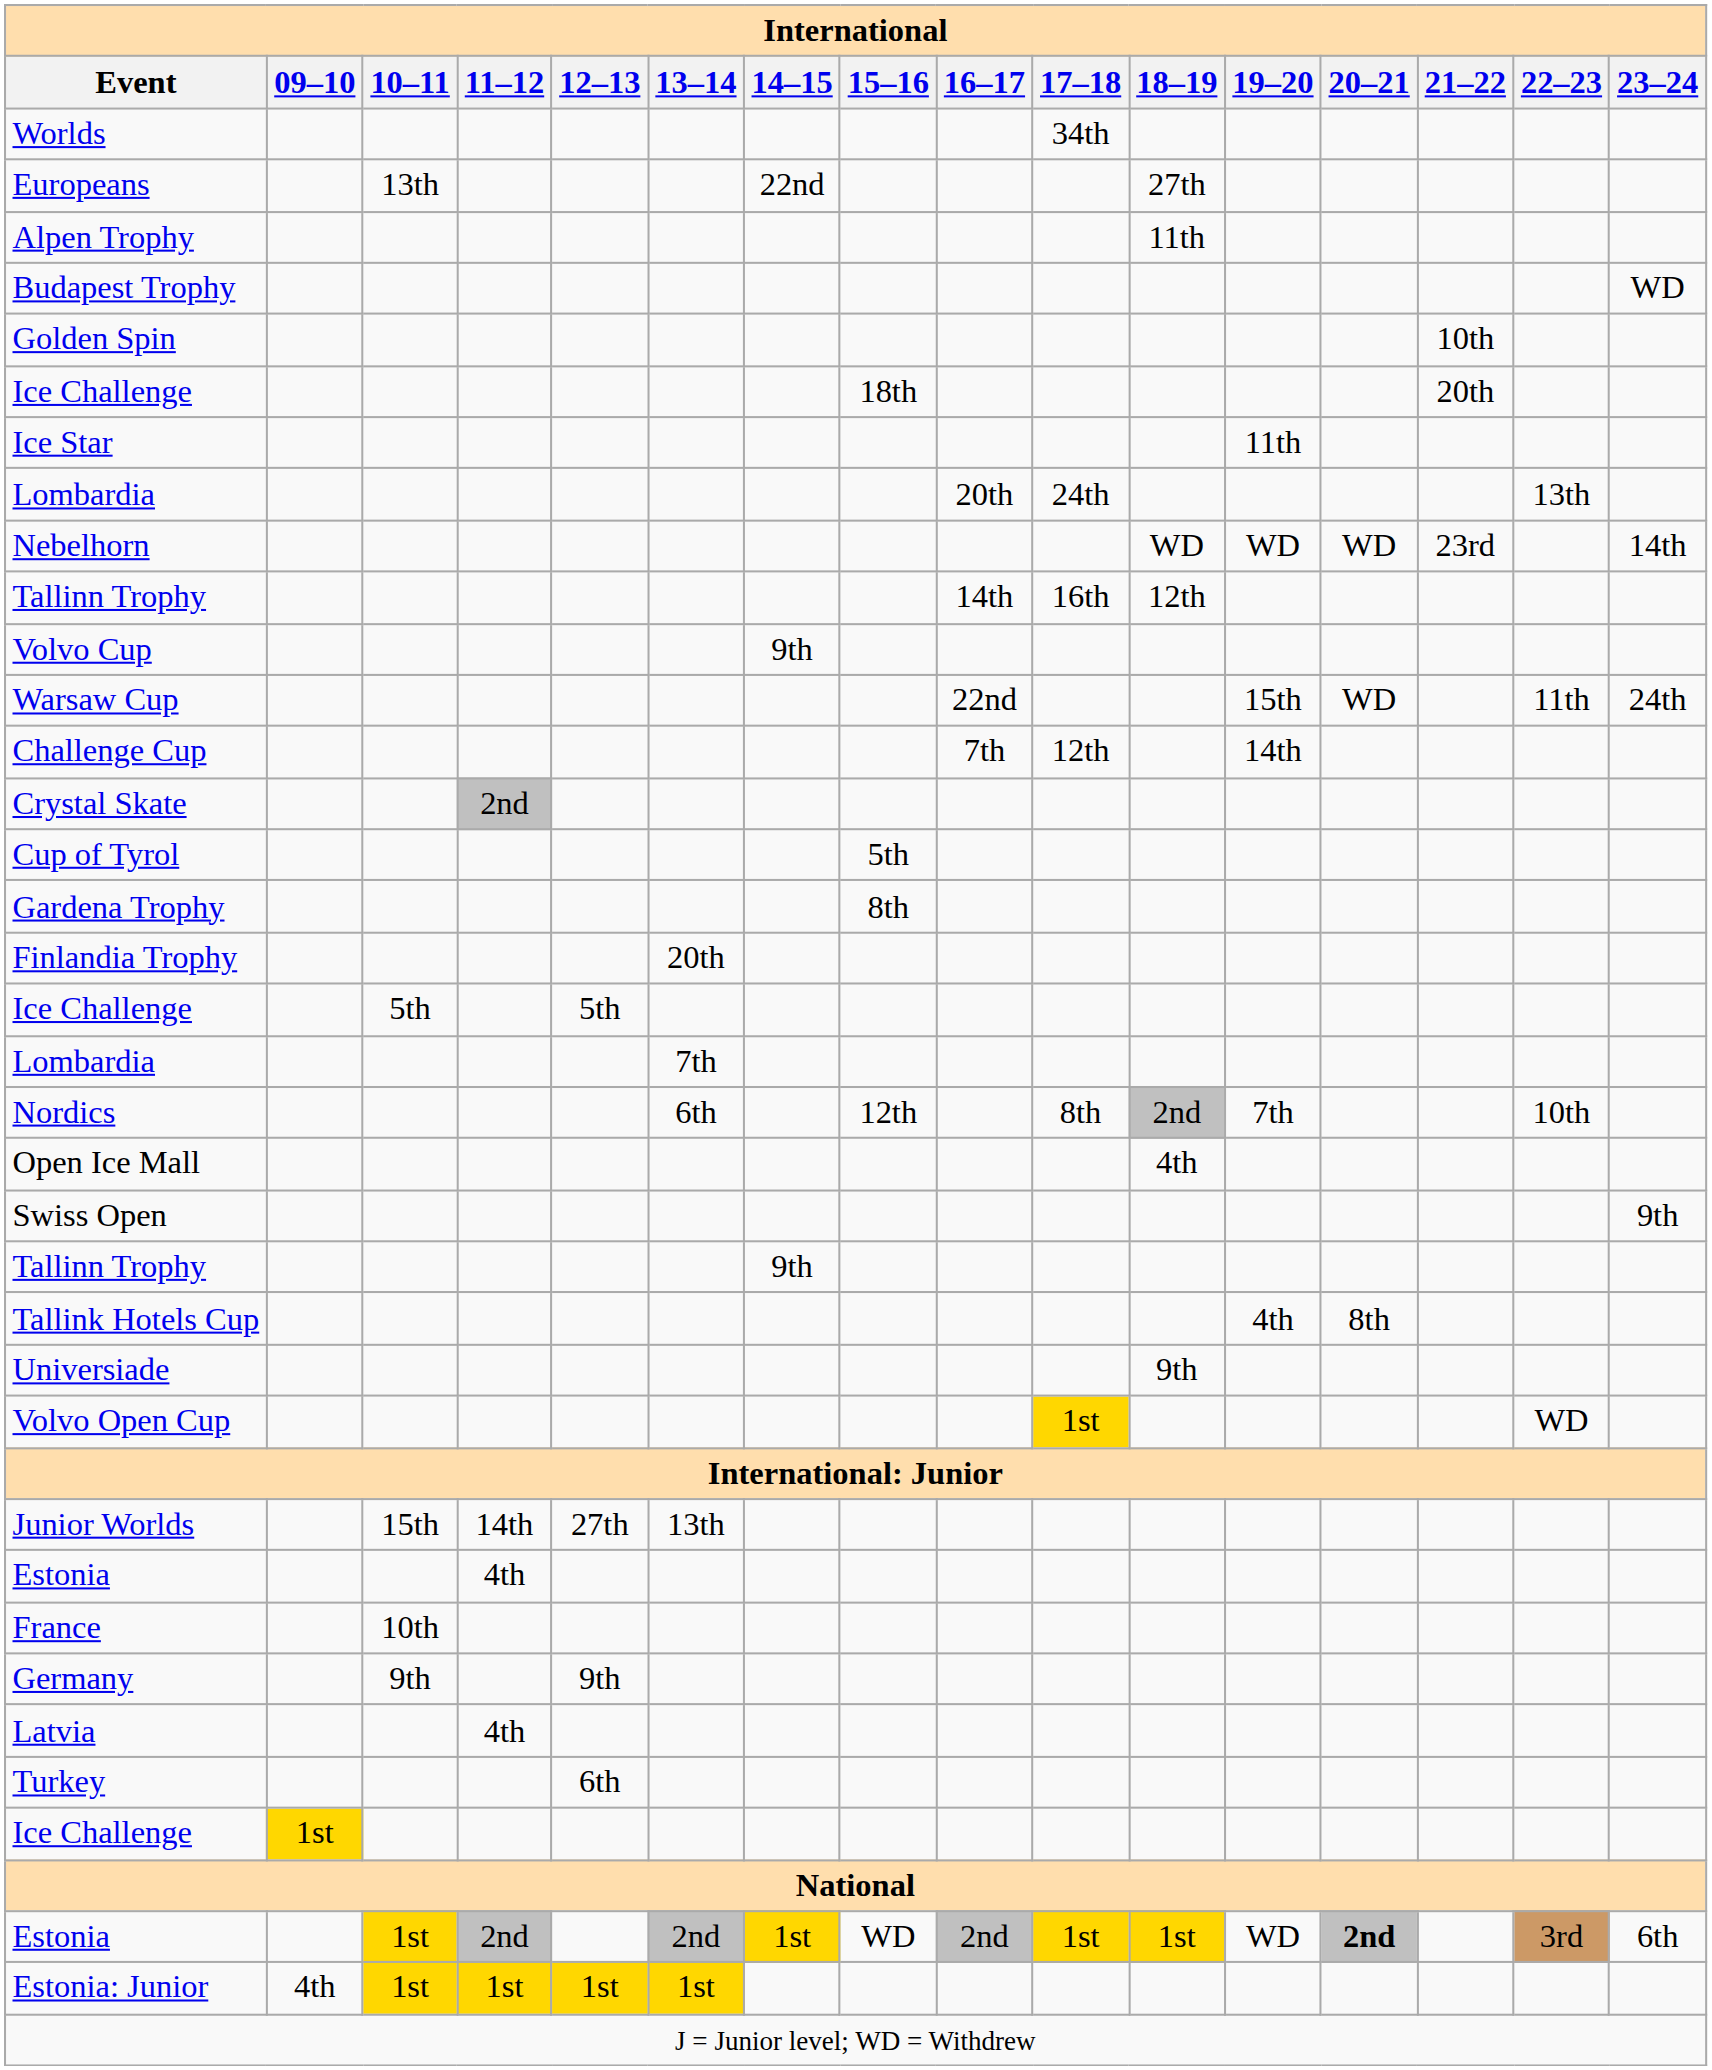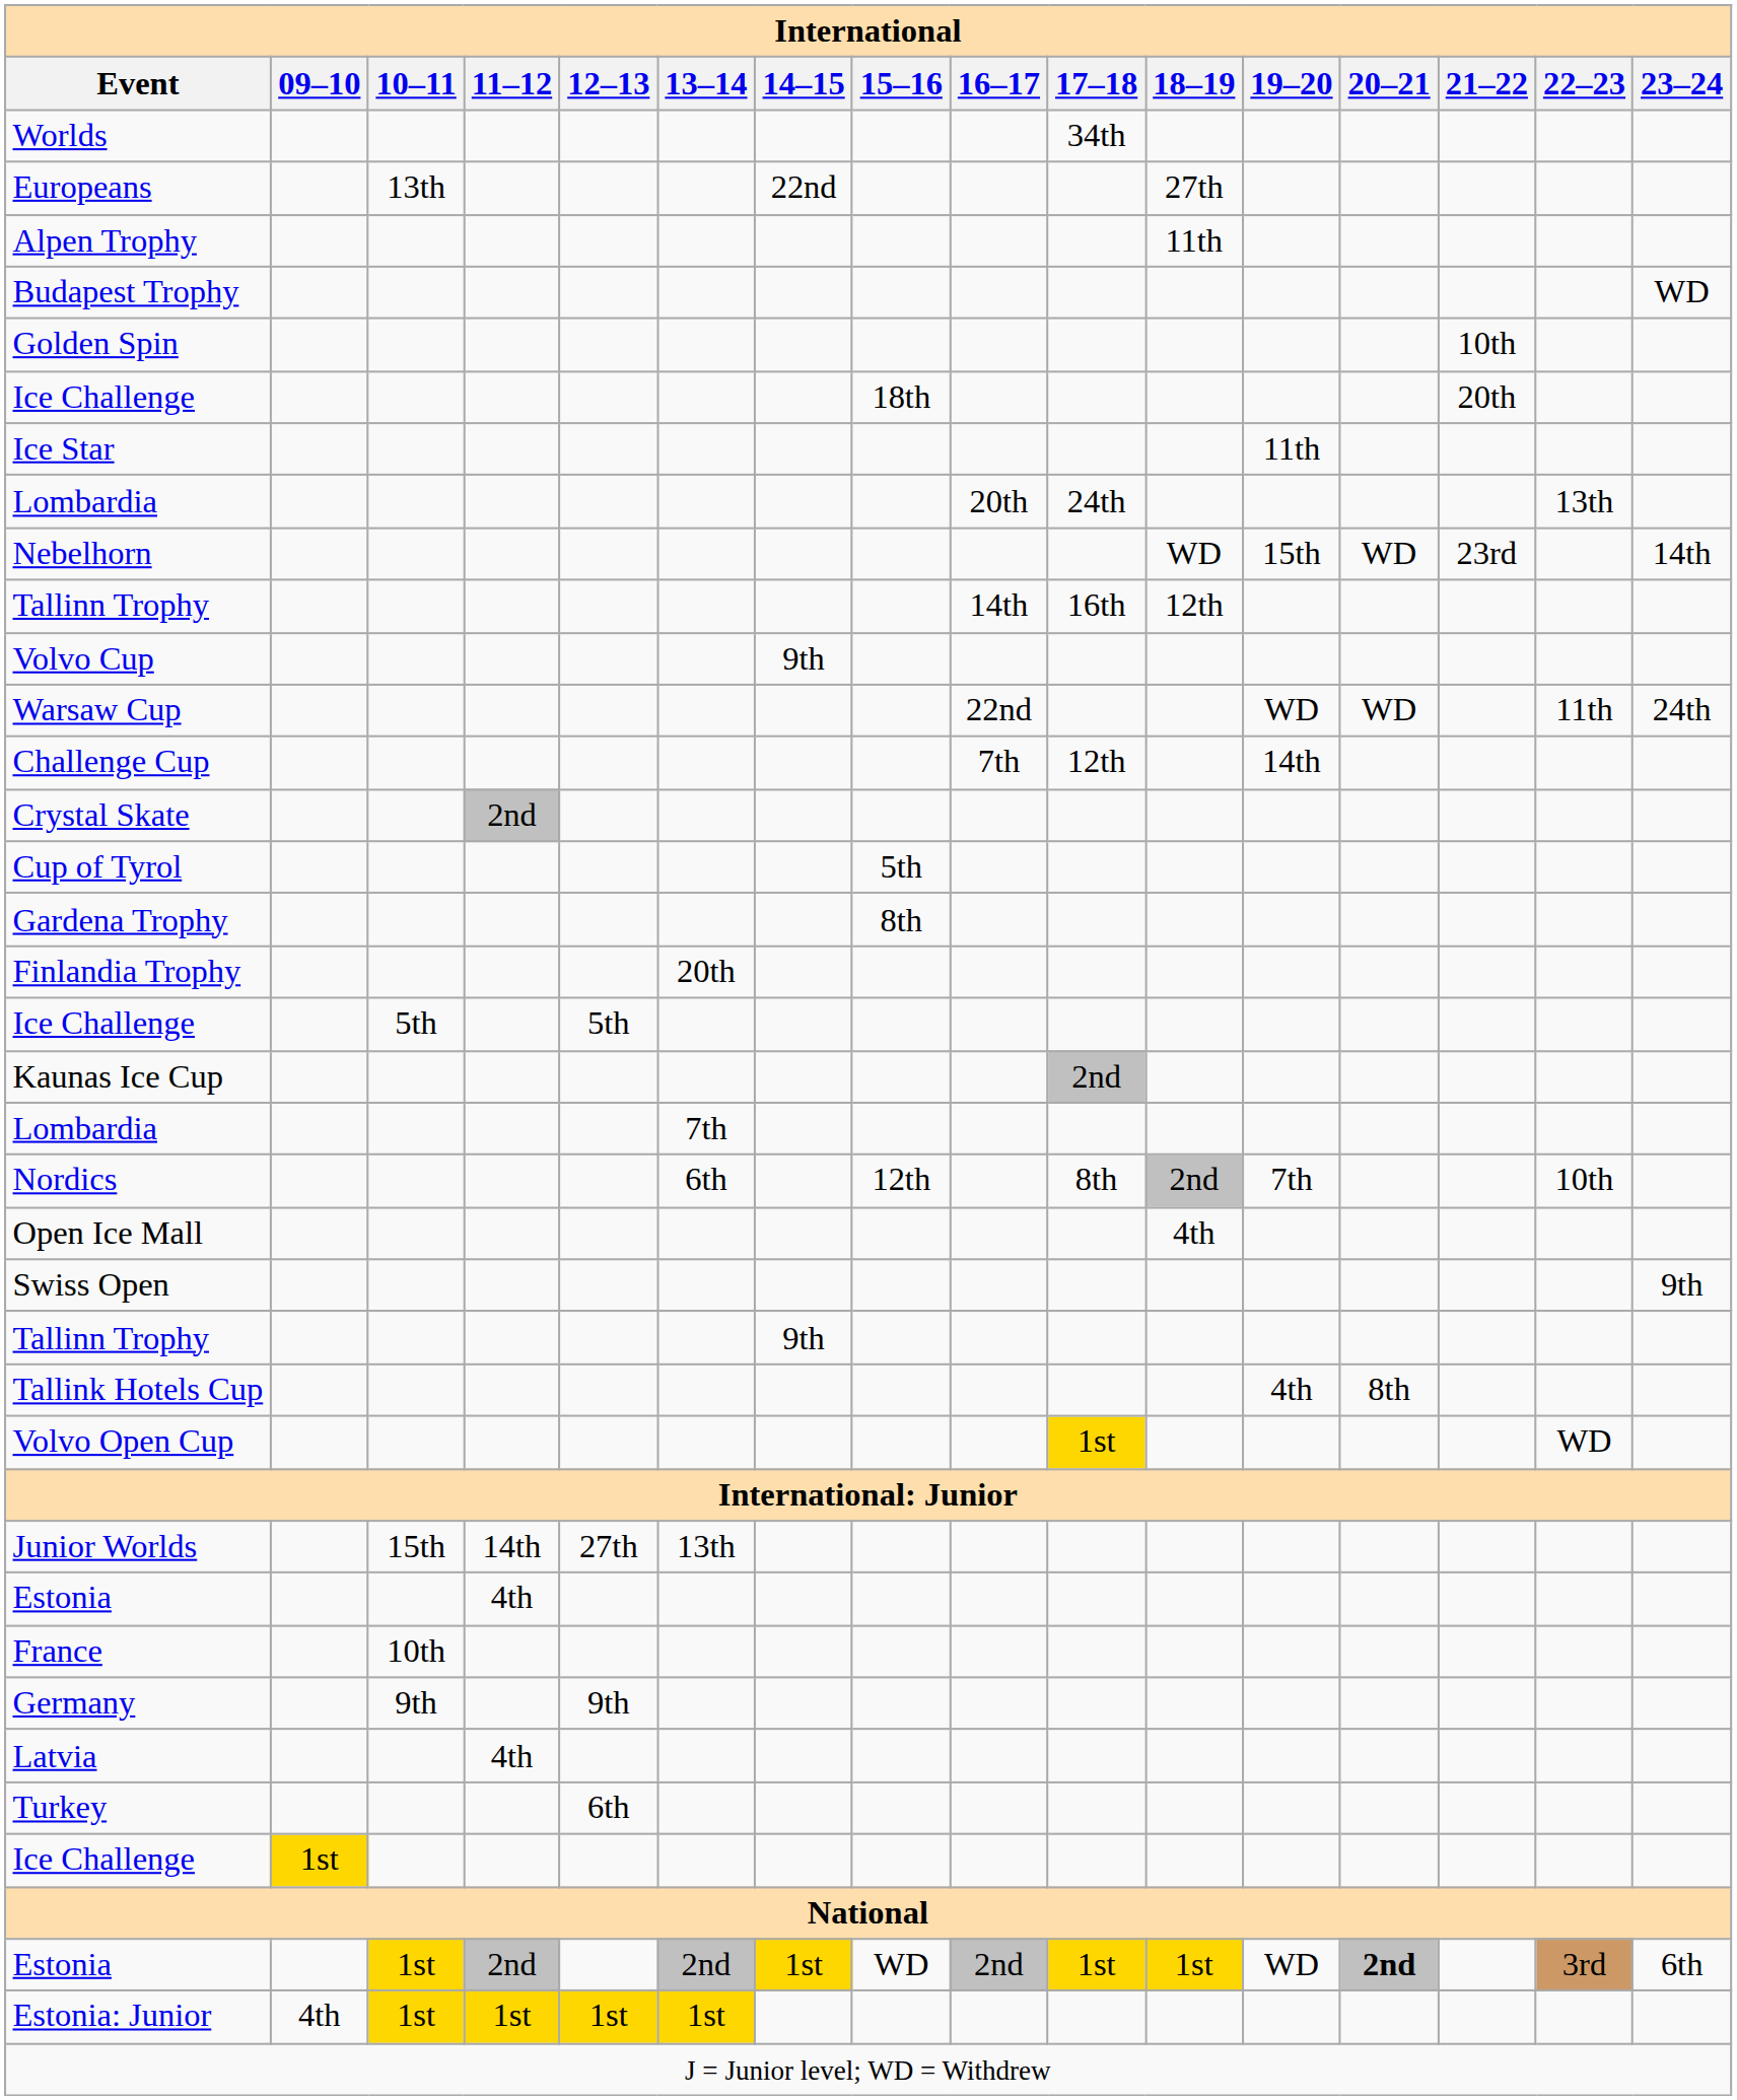Nebelhorn | 19–20: WD -> 15th
Warsaw Cup | 19–20: 15th -> WD
+ row: Kaunas Ice Cup | 2nd
- row: Universiade | 9th
